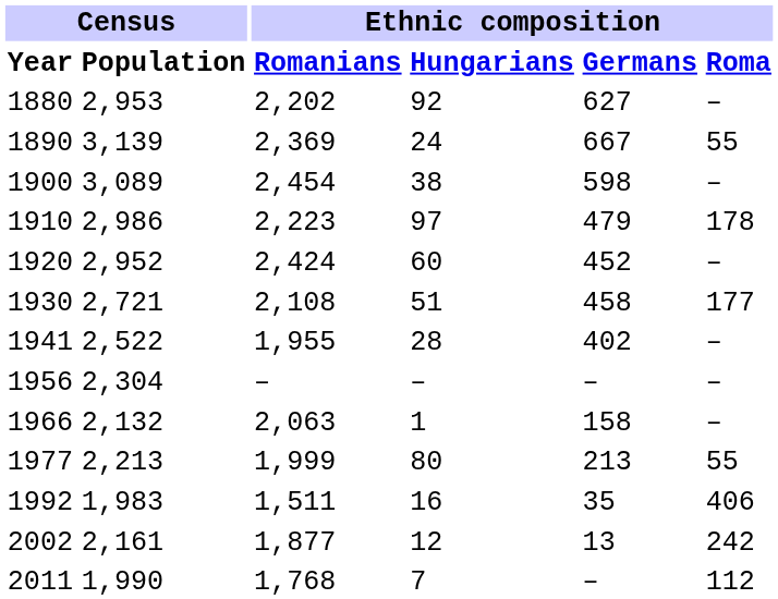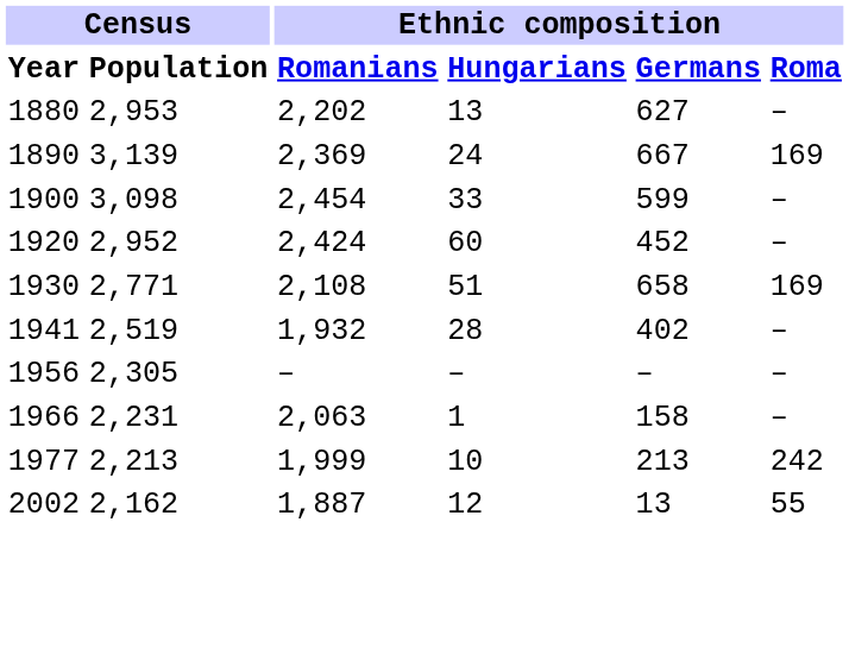1880 | Ethnic composition / Hungarians: 92 -> 13
1890 | Ethnic composition / Roma: 55 -> 169
1900 | Census / Population: 3,089 -> 3,098
1900 | Ethnic composition / Hungarians: 38 -> 33
1900 | Ethnic composition / Germans: 598 -> 599
- row: 1910 | 2,986 | 2,223 | 97 | 479 | 178
1930 | Census / Population: 2,721 -> 2,771
1930 | Ethnic composition / Germans: 458 -> 658
1930 | Ethnic composition / Roma: 177 -> 169
1941 | Census / Population: 2,522 -> 2,519
1941 | Ethnic composition / Romanians: 1,955 -> 1,932
1956 | Census / Population: 2,304 -> 2,305
1966 | Census / Population: 2,132 -> 2,231
1977 | Ethnic composition / Hungarians: 80 -> 10
1977 | Ethnic composition / Roma: 55 -> 242
- row: 1992 | 1,983 | 1,511 | 16 | 35 | 406
2002 | Census / Population: 2,161 -> 2,162
2002 | Ethnic composition / Romanians: 1,877 -> 1,887
2002 | Ethnic composition / Roma: 242 -> 55
- row: 2011 | 1,990 | 1,768 | 7 | – | 112
